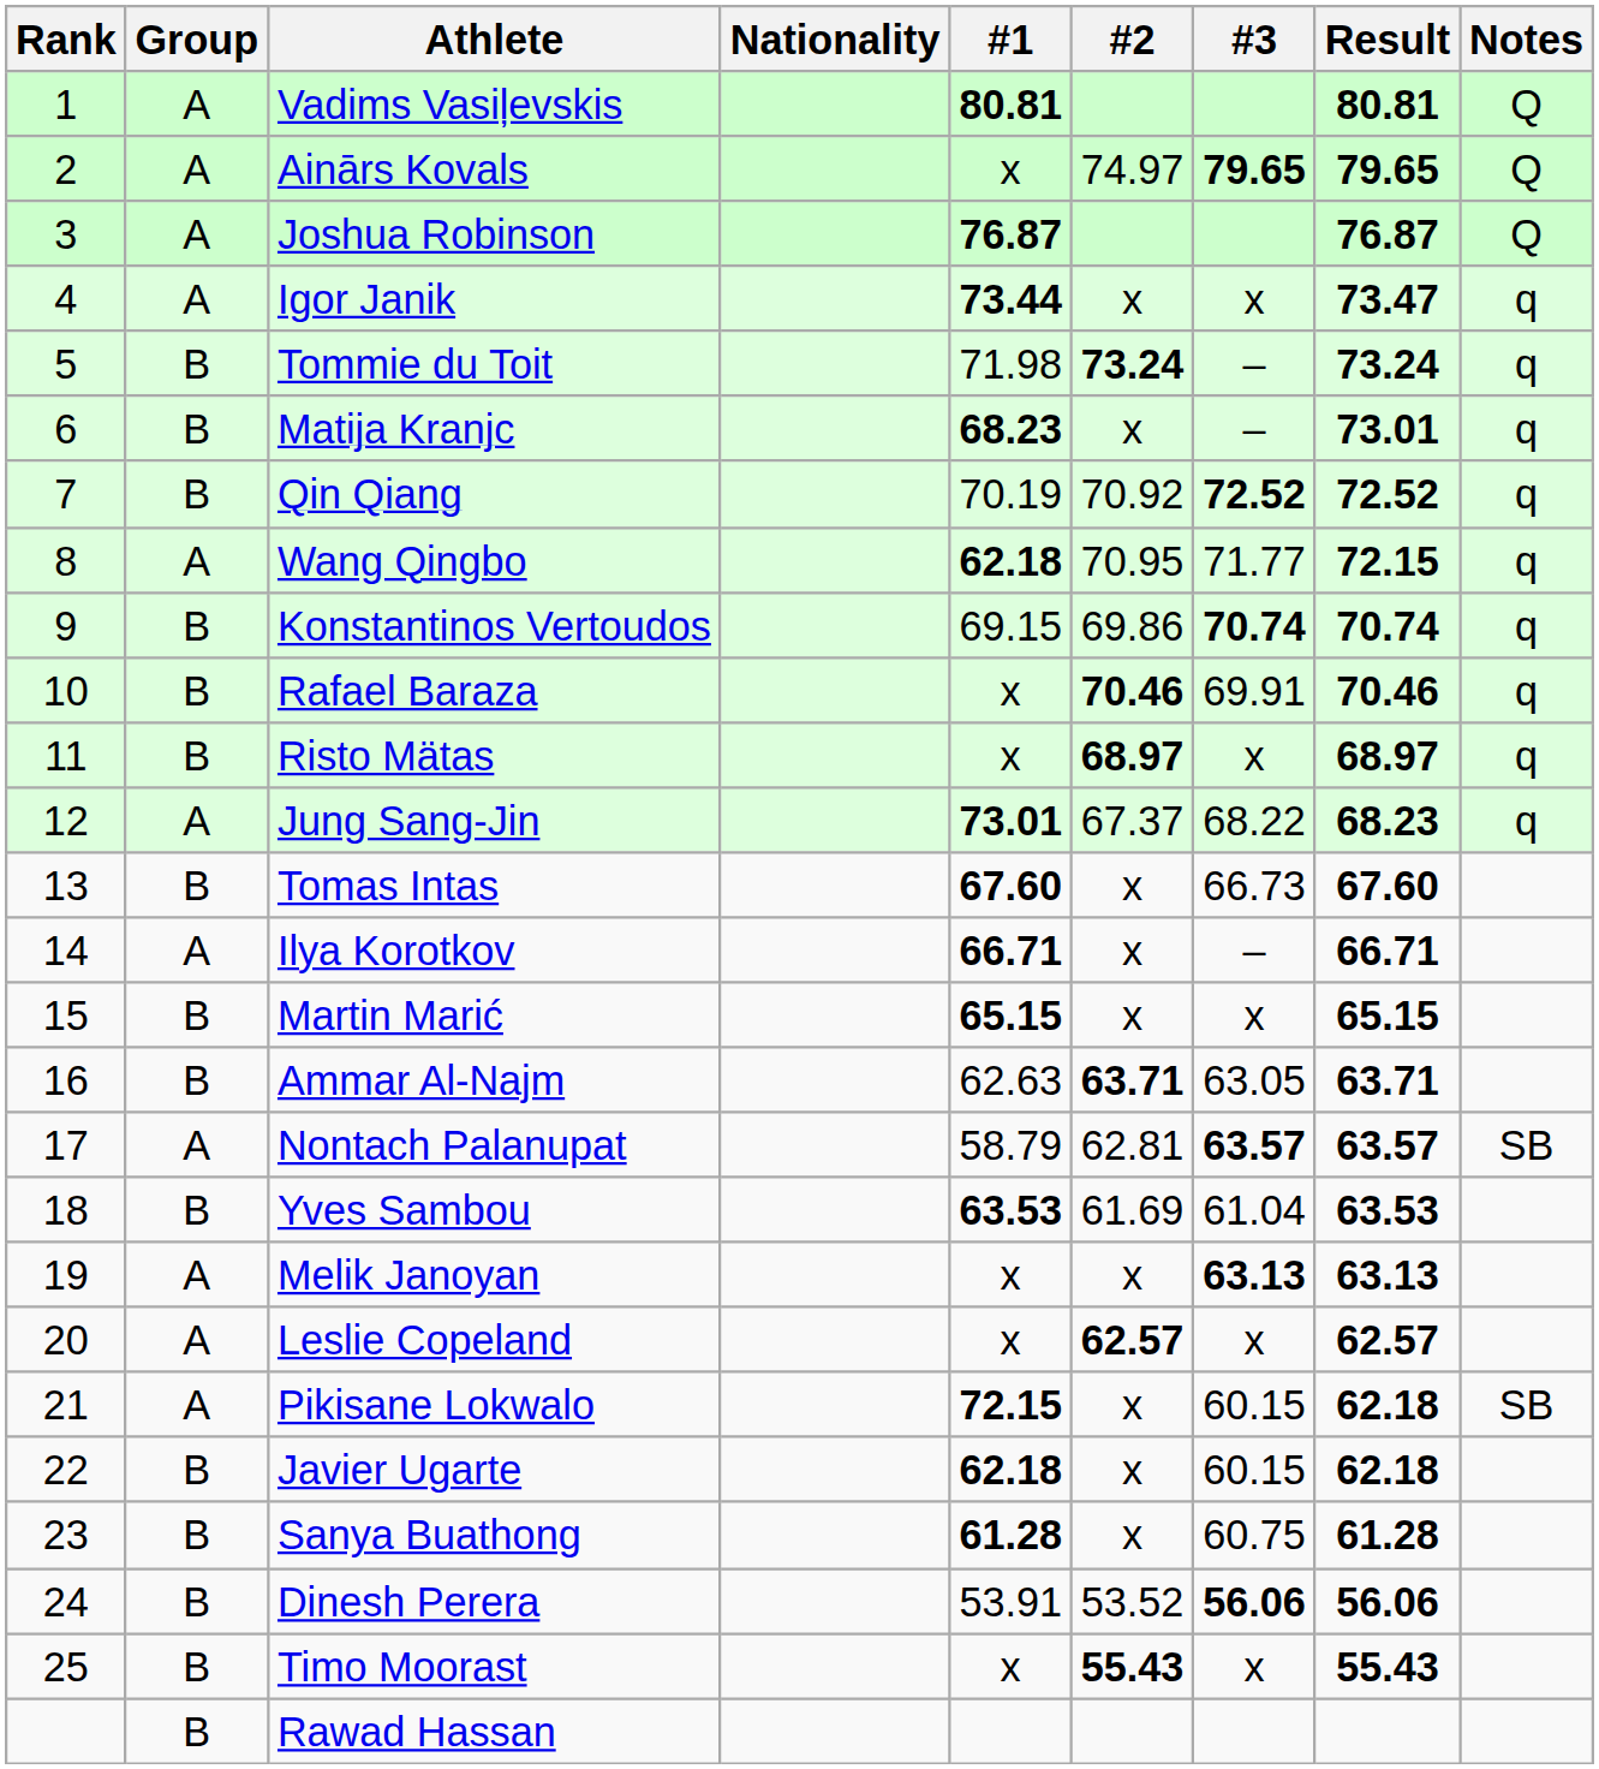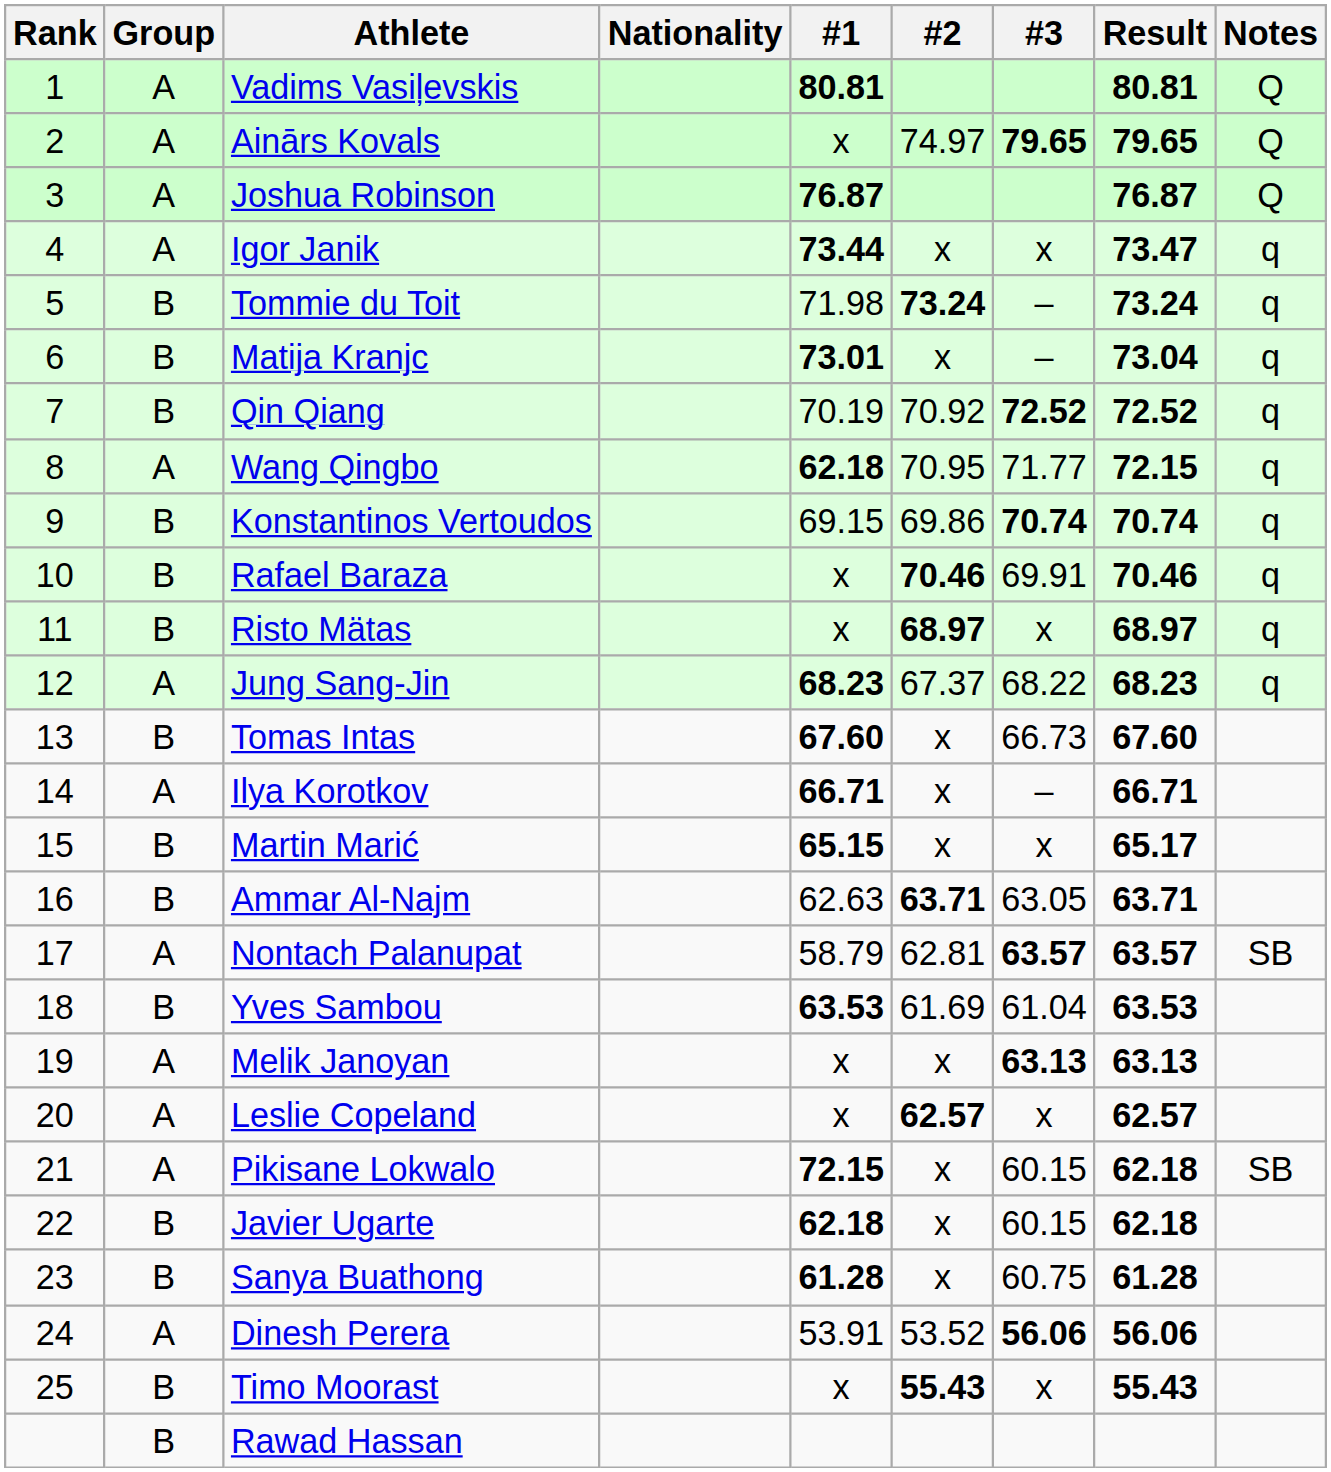Matija Kranjc | #1: 68.23 -> 73.01
Matija Kranjc | Result: 73.01 -> 73.04
Jung Sang-Jin | #1: 73.01 -> 68.23
Martin Marić | Result: 65.15 -> 65.17
Dinesh Perera | Group: B -> A
